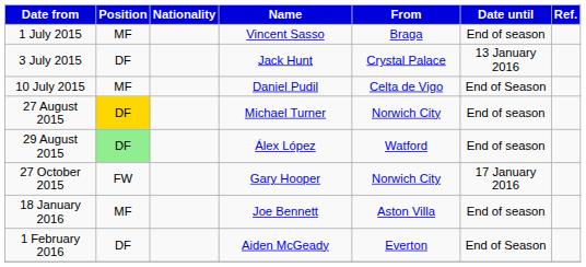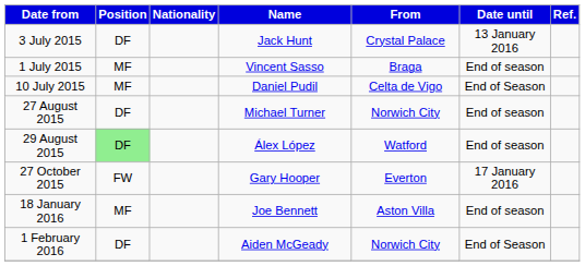rows swapped: 1 July 2015 <-> 3 July 2015
27 August 2015 | Position: gold background -> no background
27 October 2015 | From: Norwich City -> Everton
1 February 2016 | From: Everton -> Norwich City
